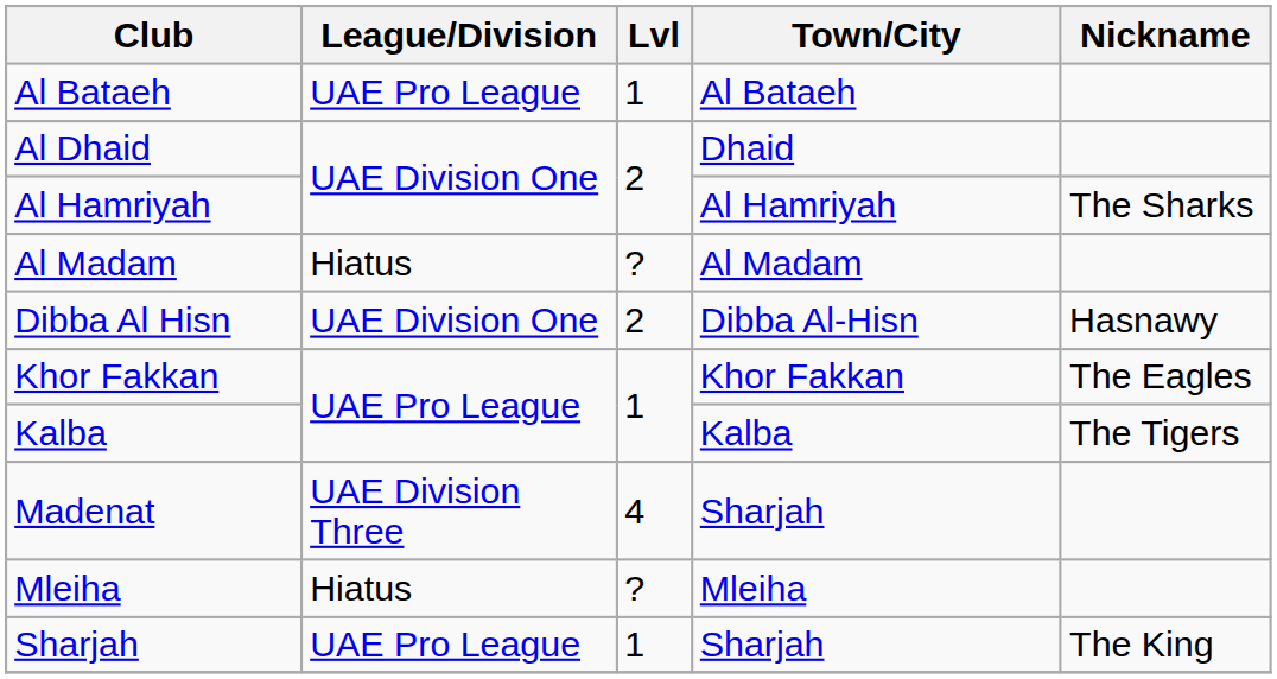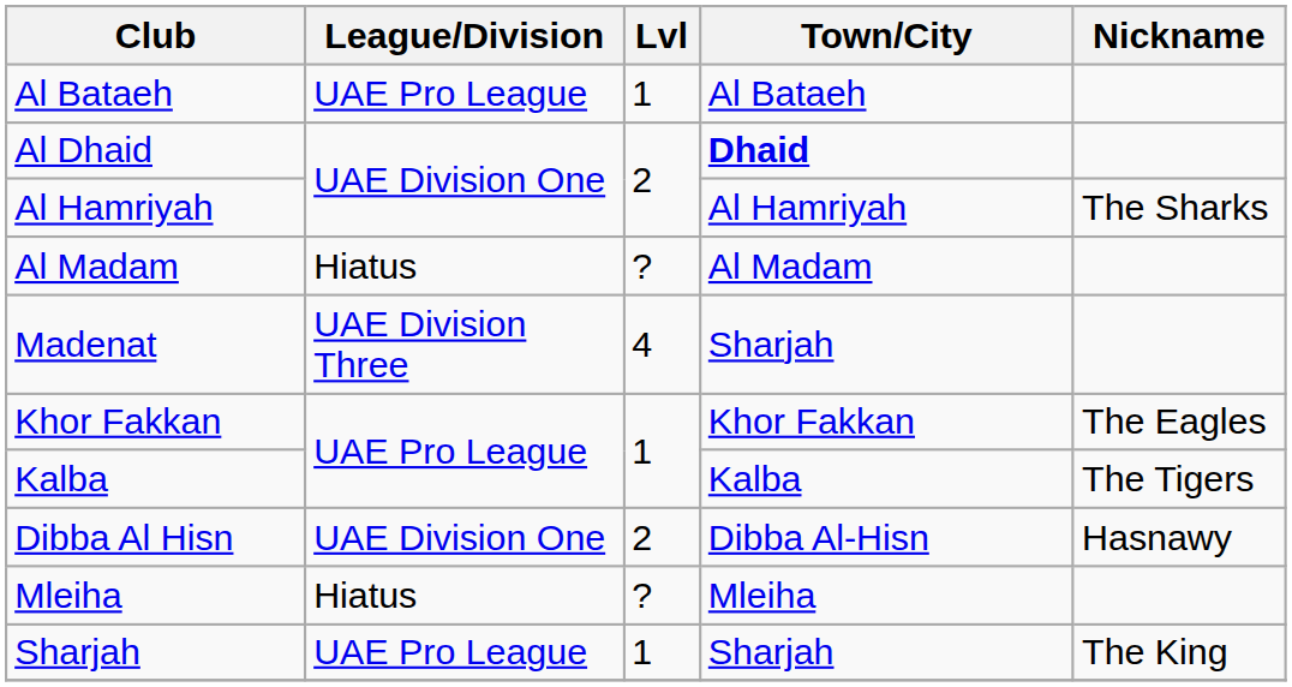Al Dhaid | Town/City: normal -> bold
rows swapped: Dibba Al Hisn <-> Madenat
